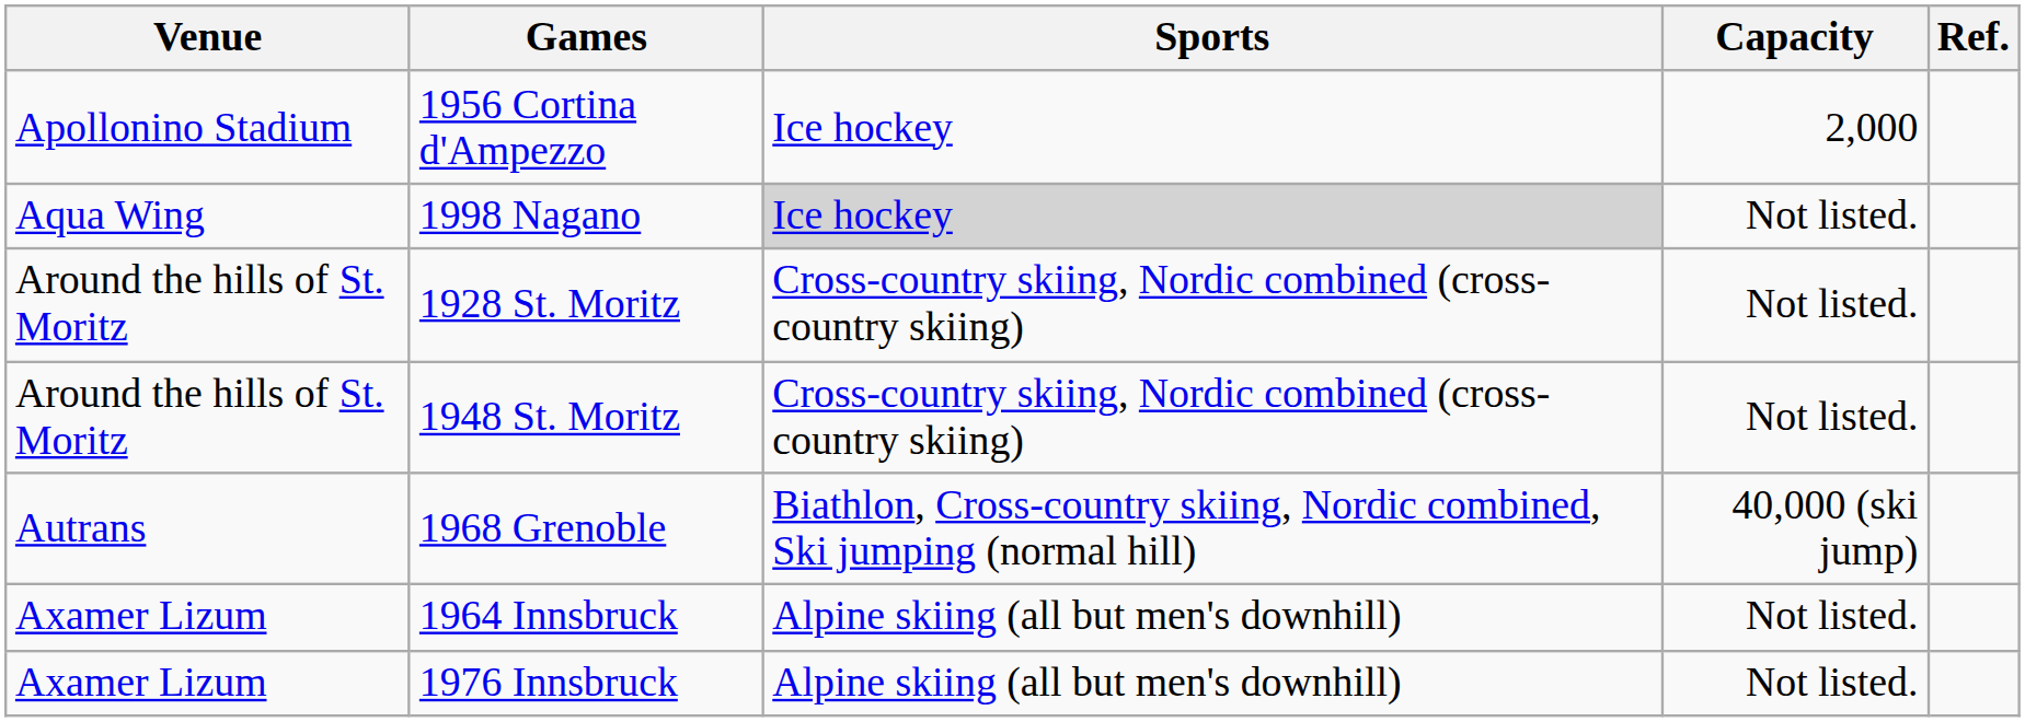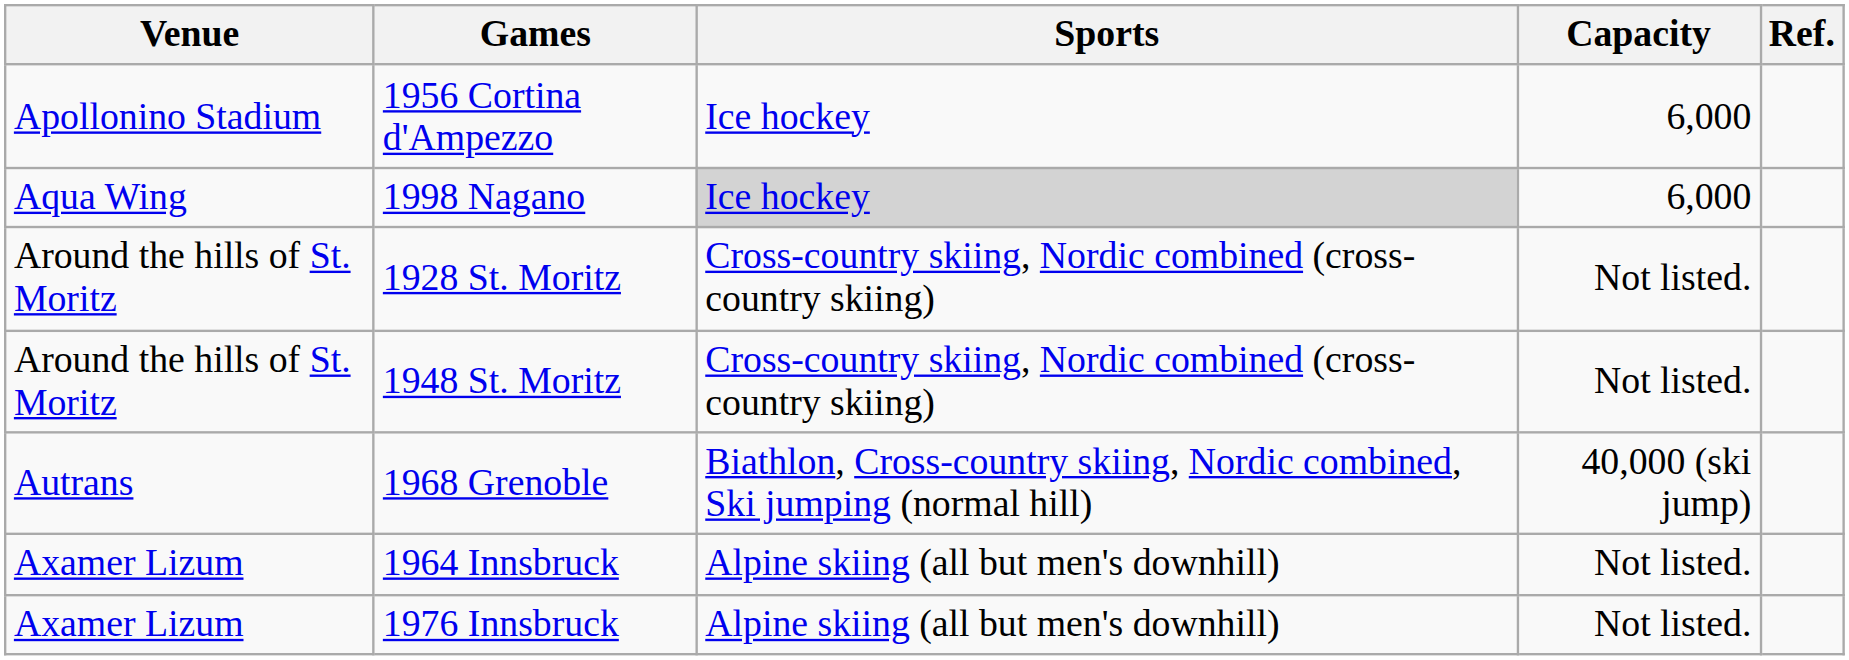1956 Cortina d'Ampezzo | Capacity: 2,000 -> 6,000
1998 Nagano | Capacity: Not listed. -> 6,000
